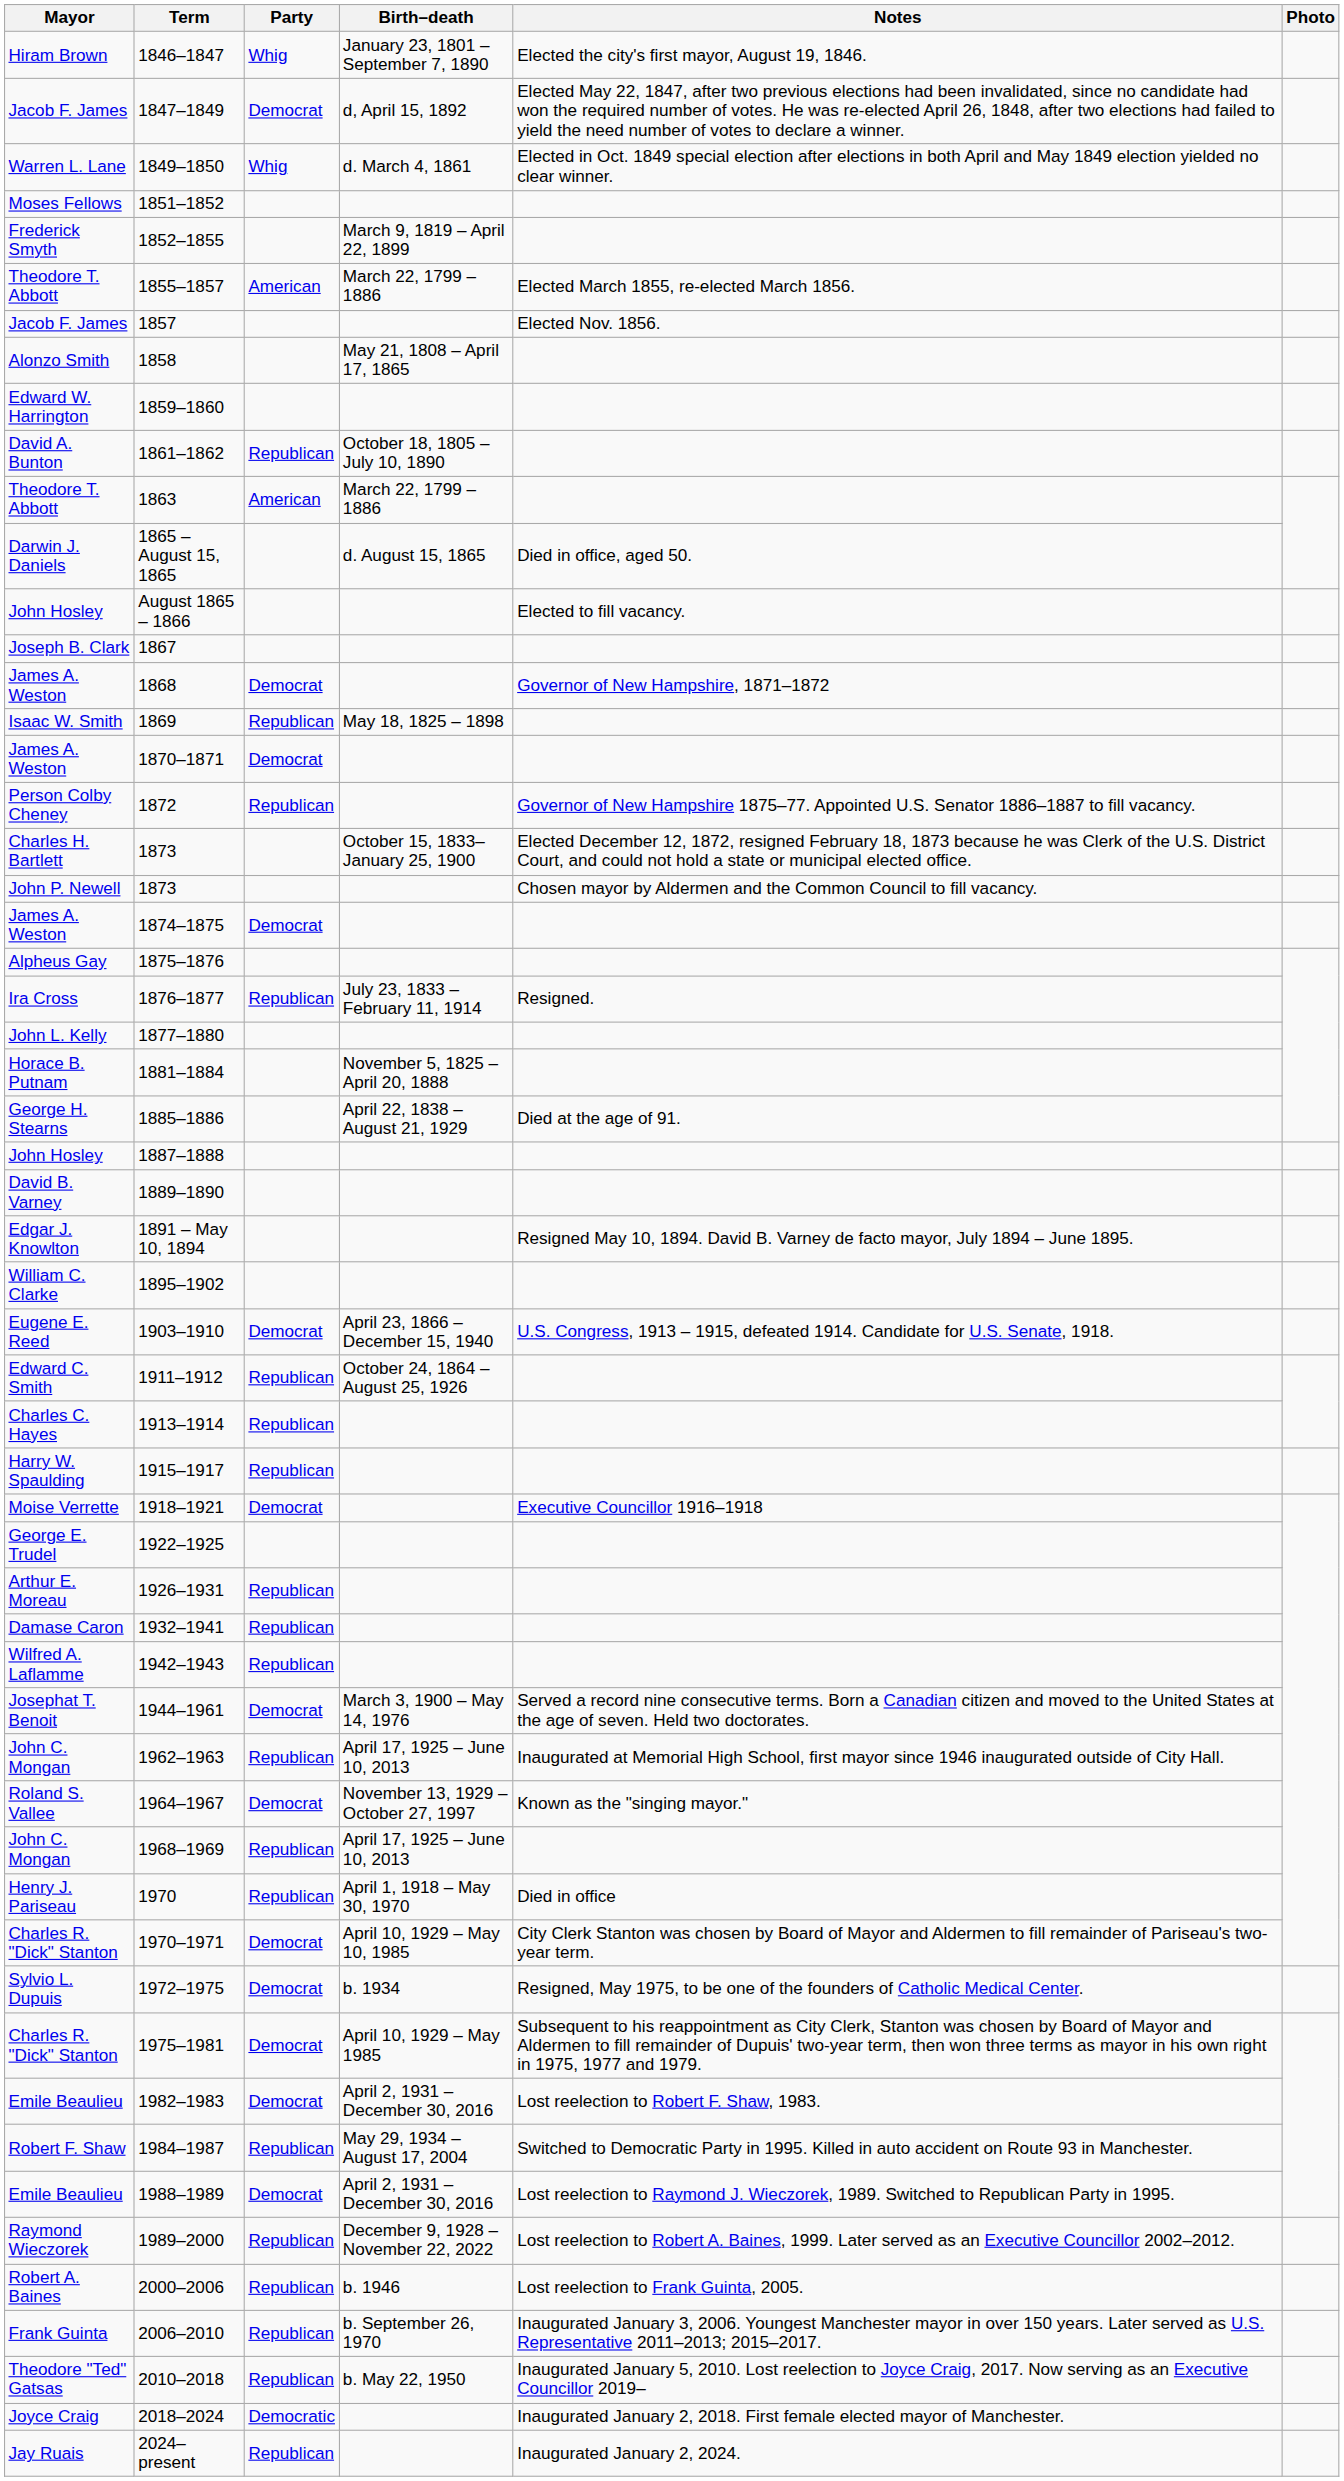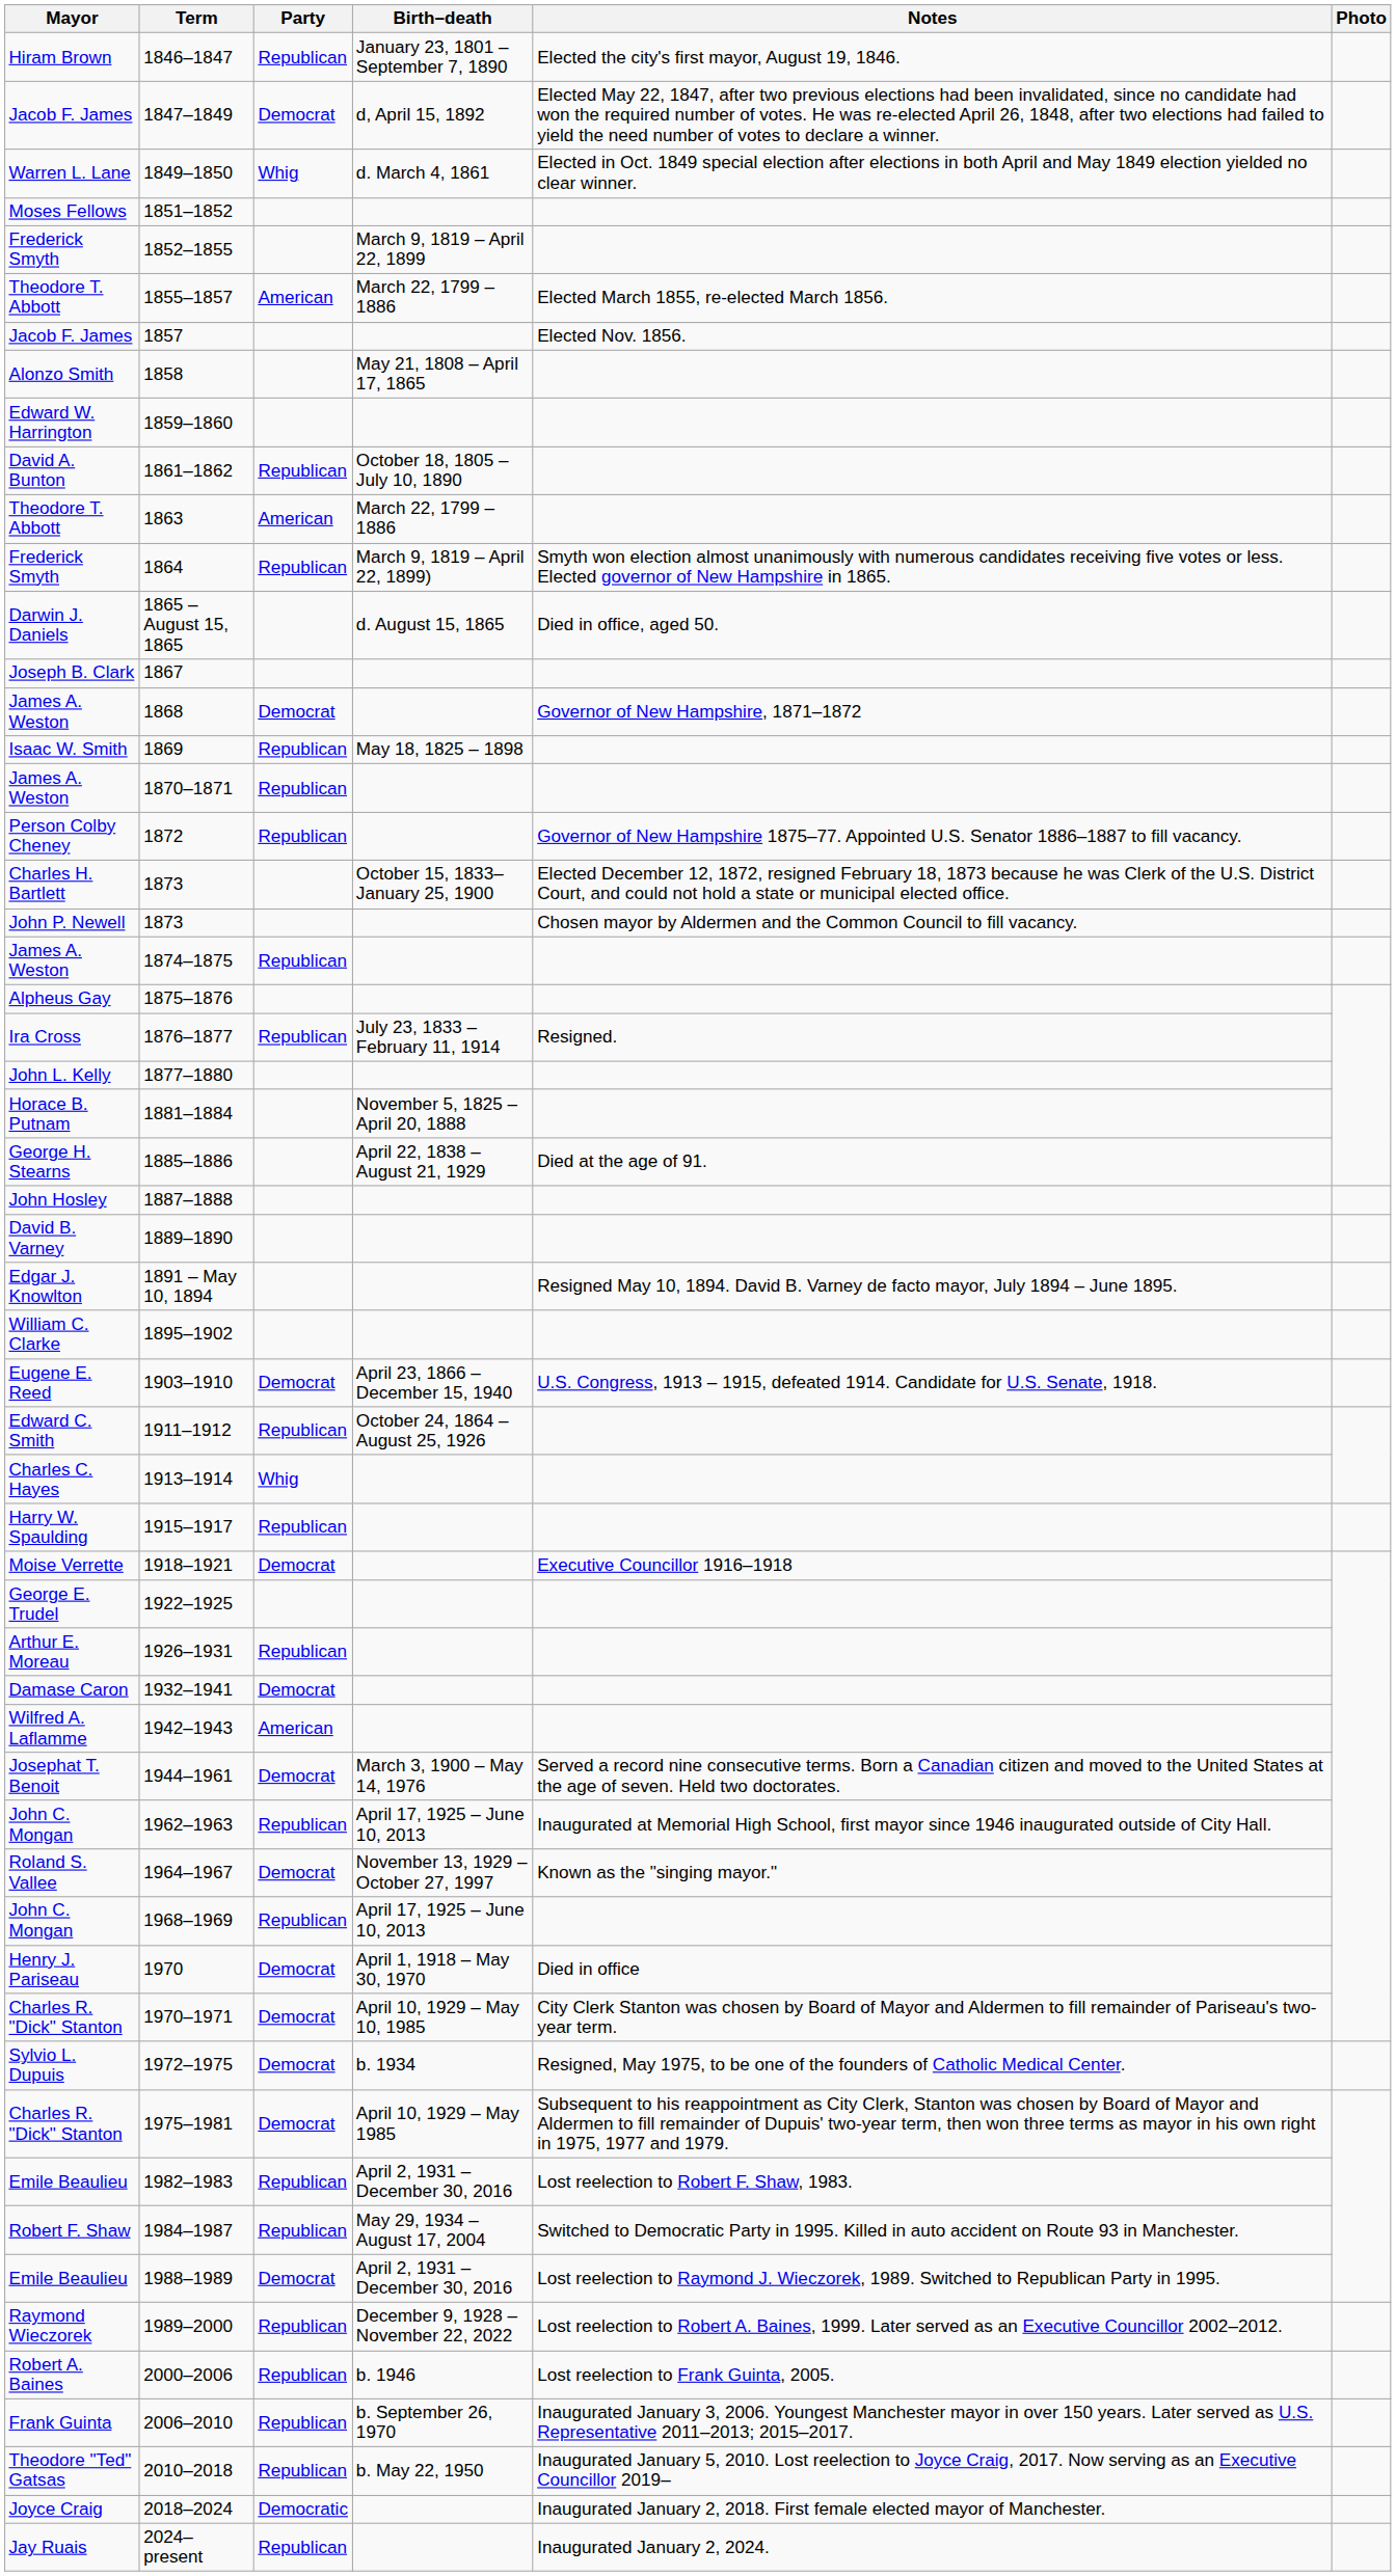1846–1847 | Party: Whig -> Republican
+ row: Frederick Smyth | 1864 | Republican | March 9, 1819 – April 22, 1899) | Smyth won election almost unanimously with numerous candidates receiving five votes or less. Elected governor of New Hampshire in 1865.
- row: John Hosley | August 1865 – 1866 | Elected to fill vacancy.
1870–1871 | Party: Democrat -> Republican
1874–1875 | Party: Democrat -> Republican
1913–1914 | Party: Republican -> Whig
1932–1941 | Party: Republican -> Democrat
1942–1943 | Party: Republican -> American
1970 | Party: Republican -> Democrat
1982–1983 | Party: Democrat -> Republican
